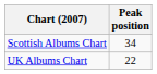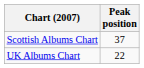Scottish Albums Chart | Peak position: 34 -> 37
